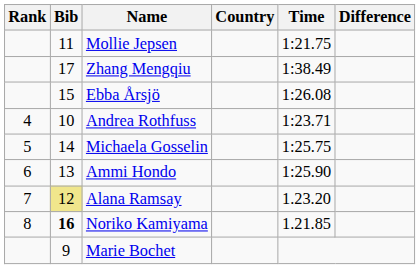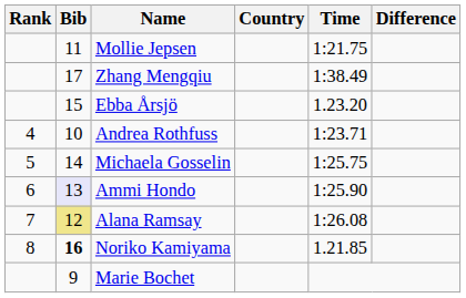Ebba Årsjö | Time: 1:26.08 -> 1.23.20
Ammi Hondo | Bib: no background -> lavender background
Alana Ramsay | Time: 1.23.20 -> 1:26.08
